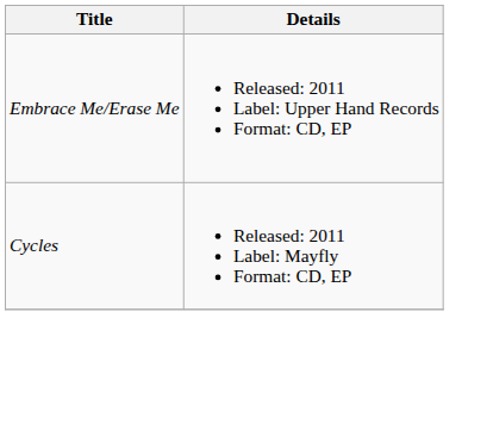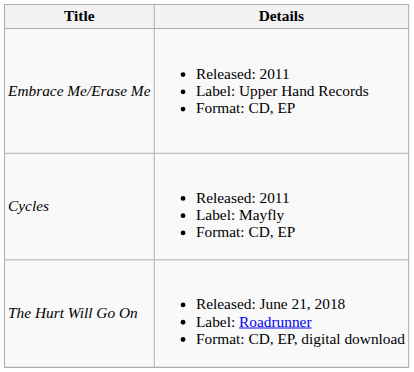+ row: The Hurt Will Go On | Released: June 21, 2018 Label: Roadrunner Format: CD, EP, digital download
